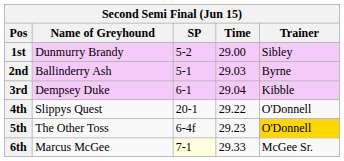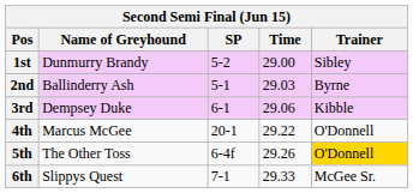3rd | Time: 29.04 -> 29.06
4th | Name of Greyhound: Slippys Quest -> Marcus McGee
5th | Time: 29.23 -> 29.26
6th | Name of Greyhound: Marcus McGee -> Slippys Quest
6th | SP: lightyellow background -> no background
